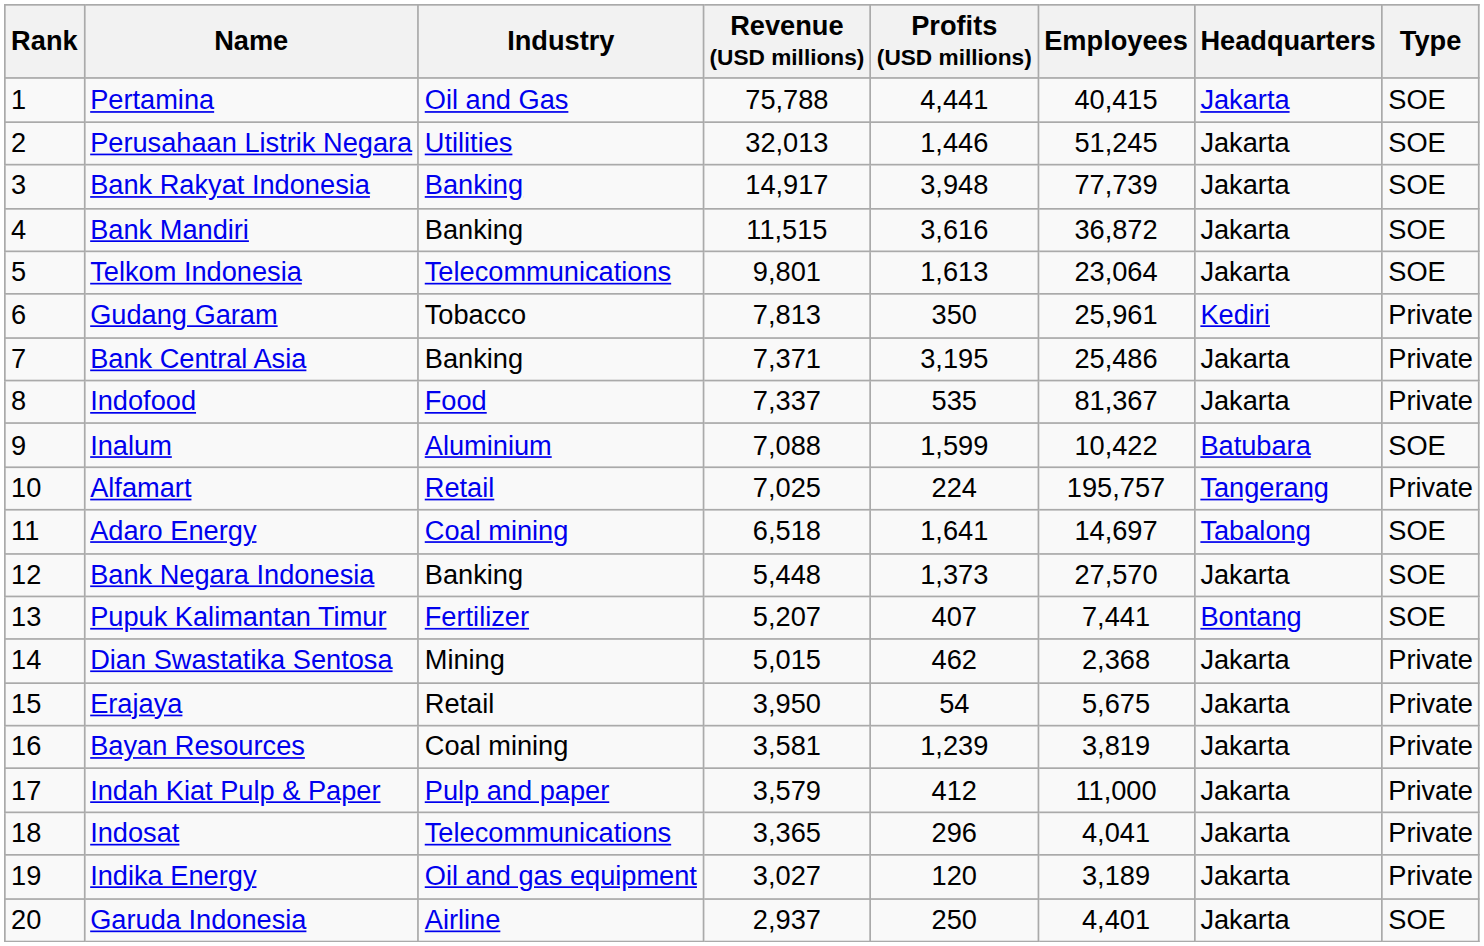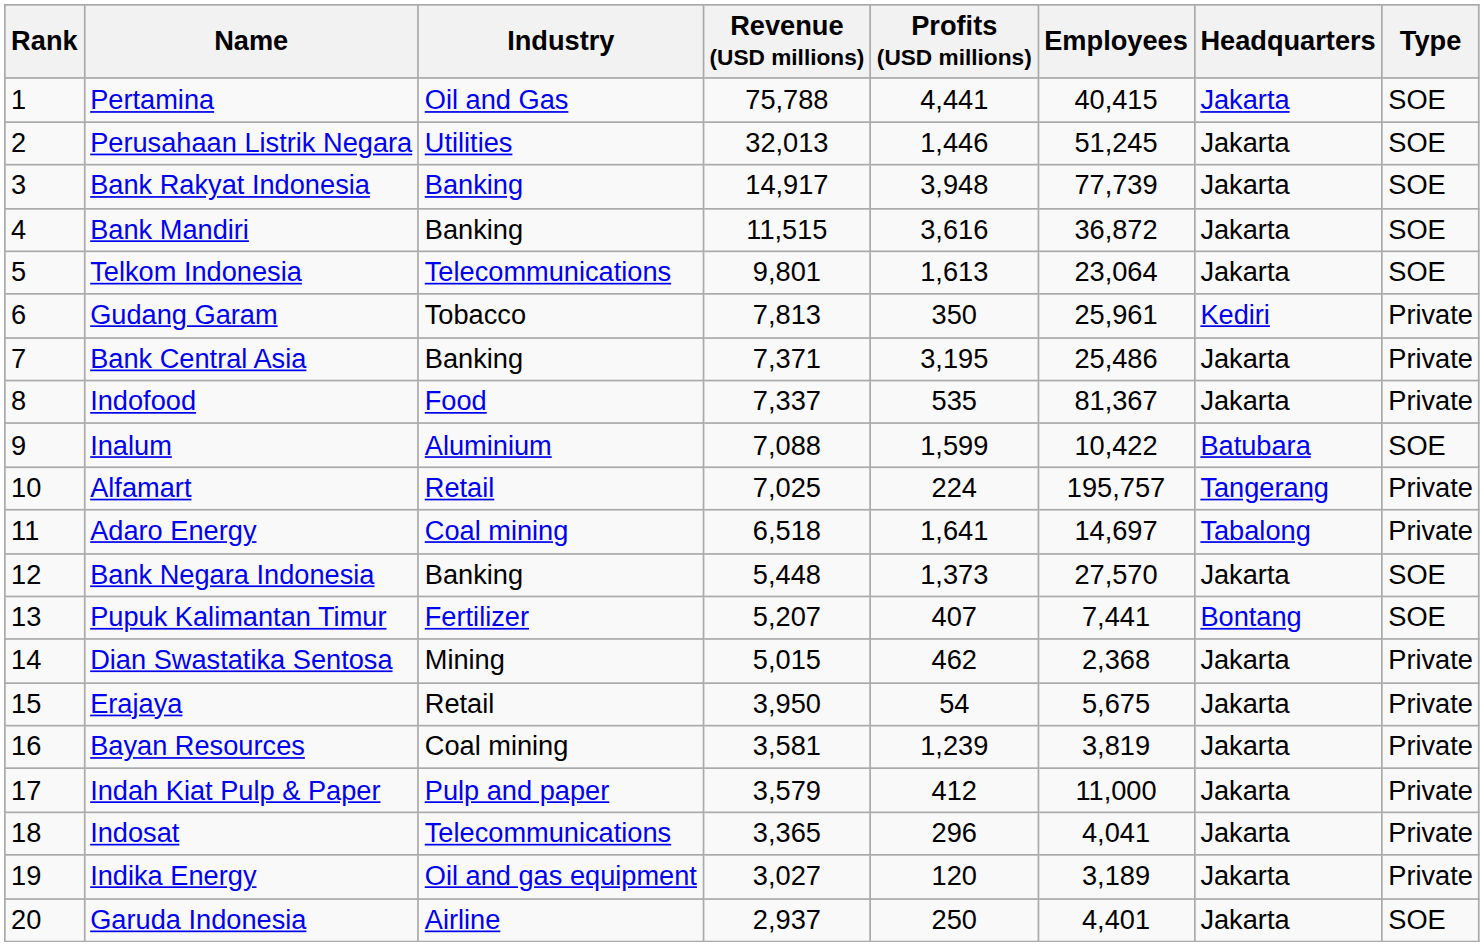Adaro Energy | Type: SOE -> Private
